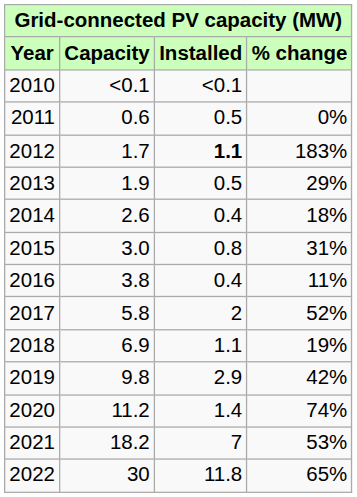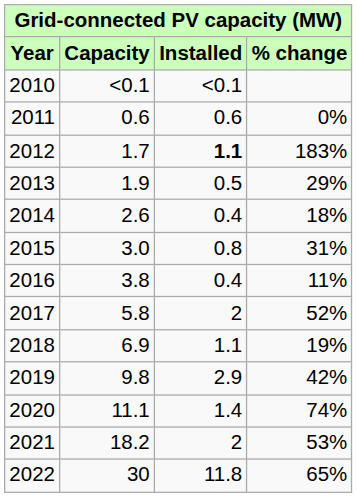2011 | Installed: 0.5 -> 0.6
2020 | Capacity: 11.2 -> 11.1
2021 | Installed: 7 -> 2
